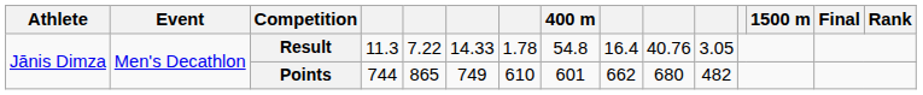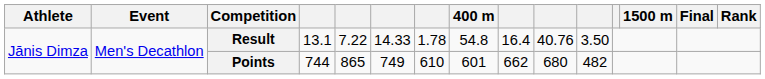Result | column 4: 11.3 -> 13.1
Result | column 11: 3.05 -> 3.50
